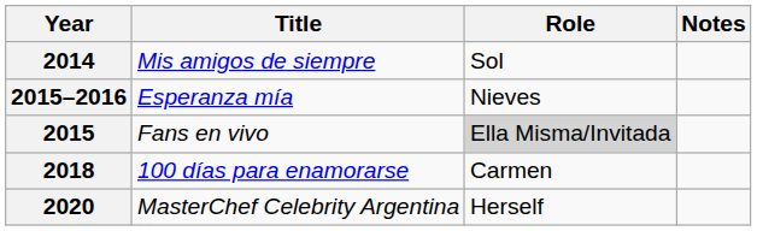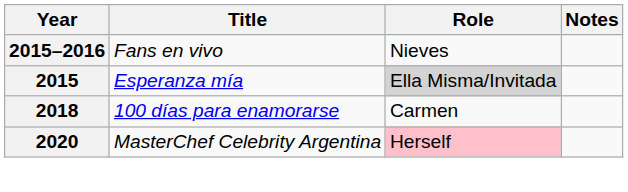- row: 2014 | Mis amigos de siempre | Sol
2015–2016 | Title: Esperanza mía -> Fans en vivo
2015 | Title: Fans en vivo -> Esperanza mía
2020 | Role: no background -> pink background
